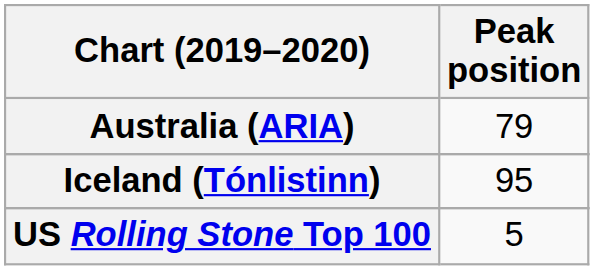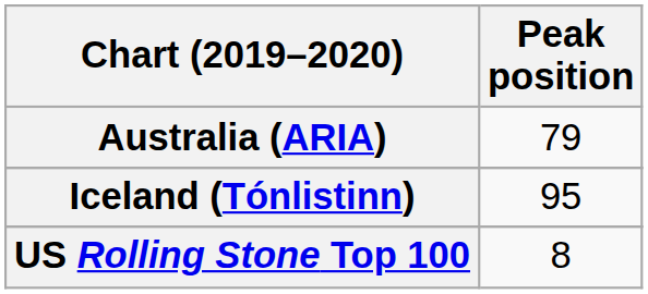US Rolling Stone Top 100 | Peak position: 5 -> 8
